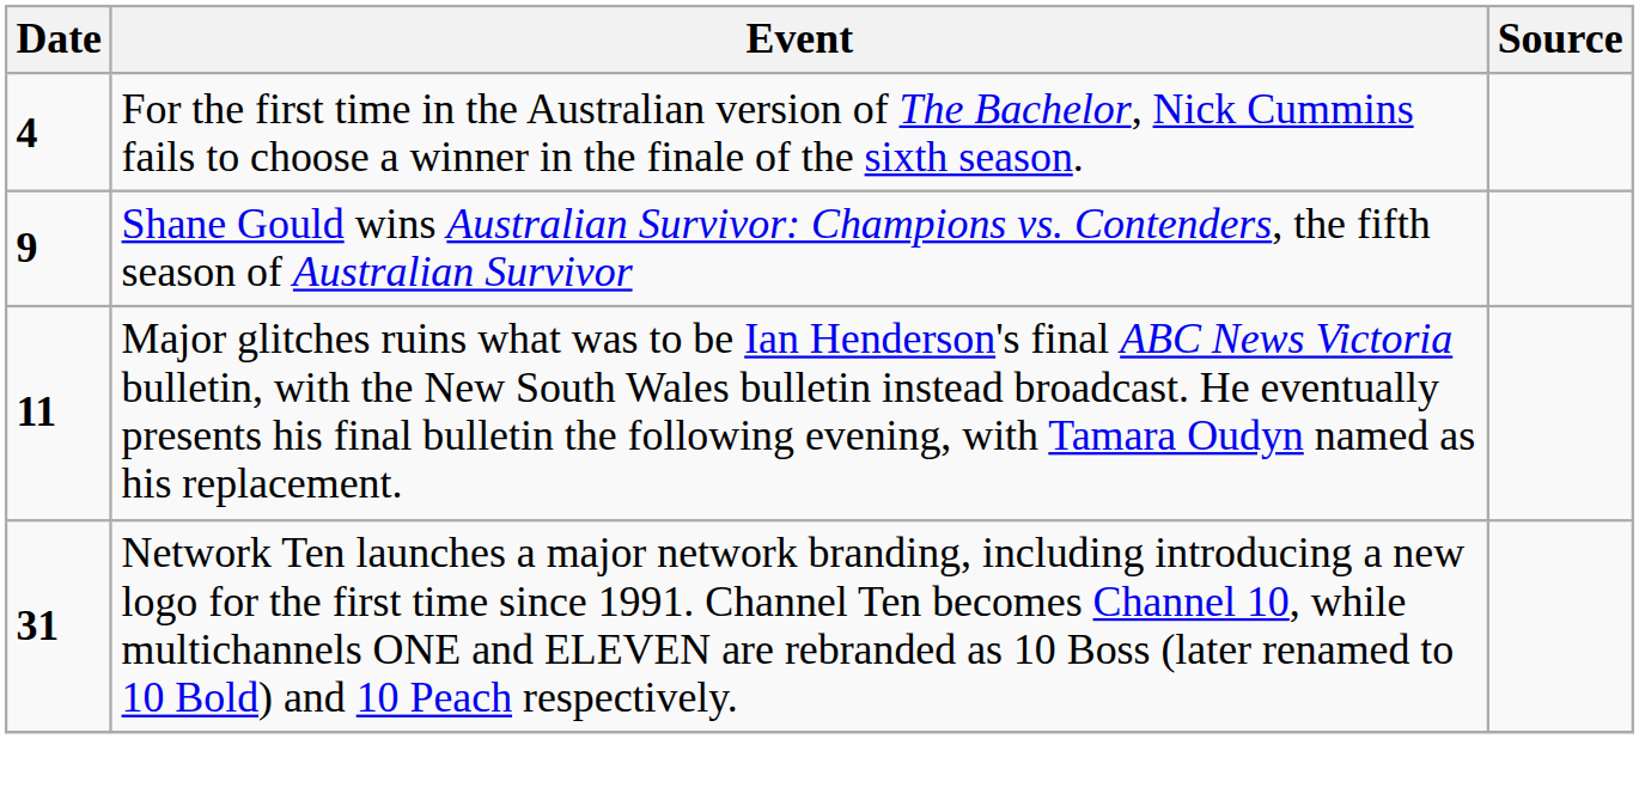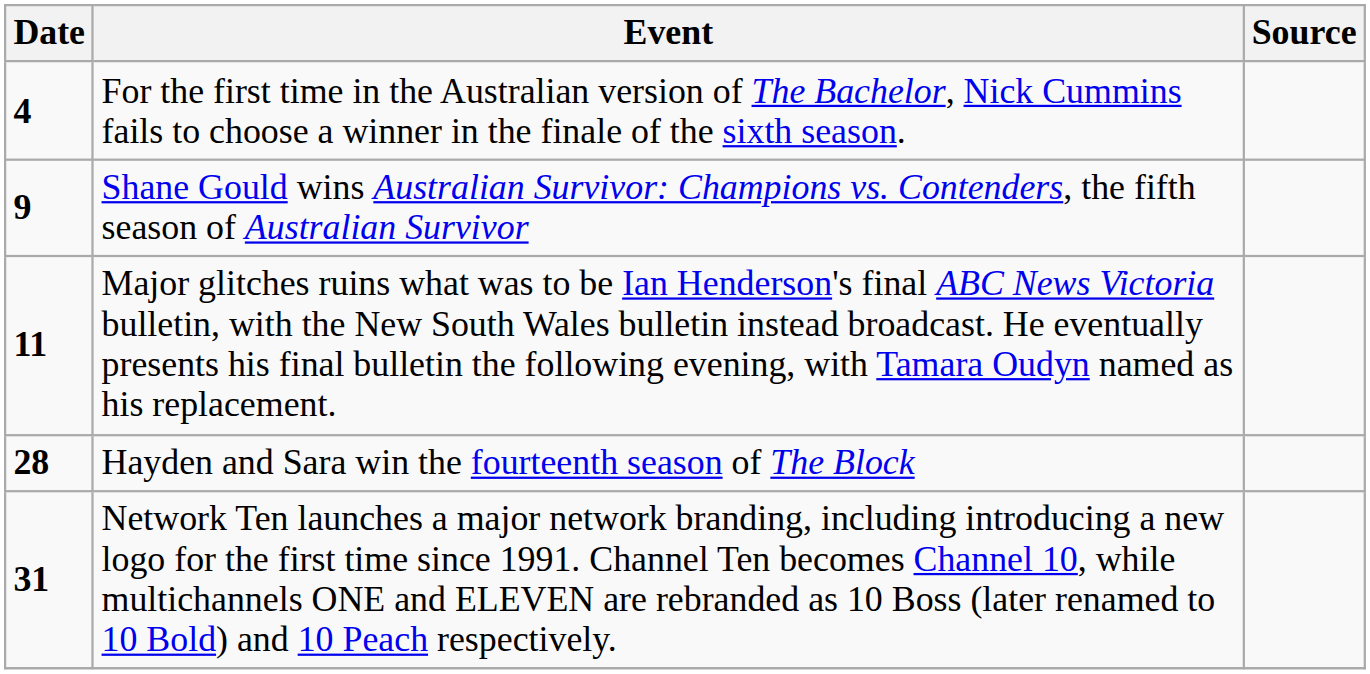+ row: 28 | Hayden and Sara win the fourteenth season of The Block
